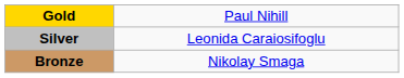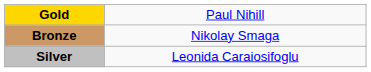rows swapped: Silver <-> Bronze
